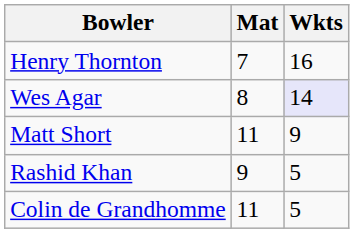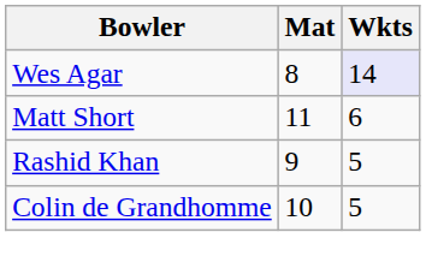- row: Henry Thornton | 7 | 16
Matt Short | Wkts: 9 -> 6
Colin de Grandhomme | Mat: 11 -> 10
